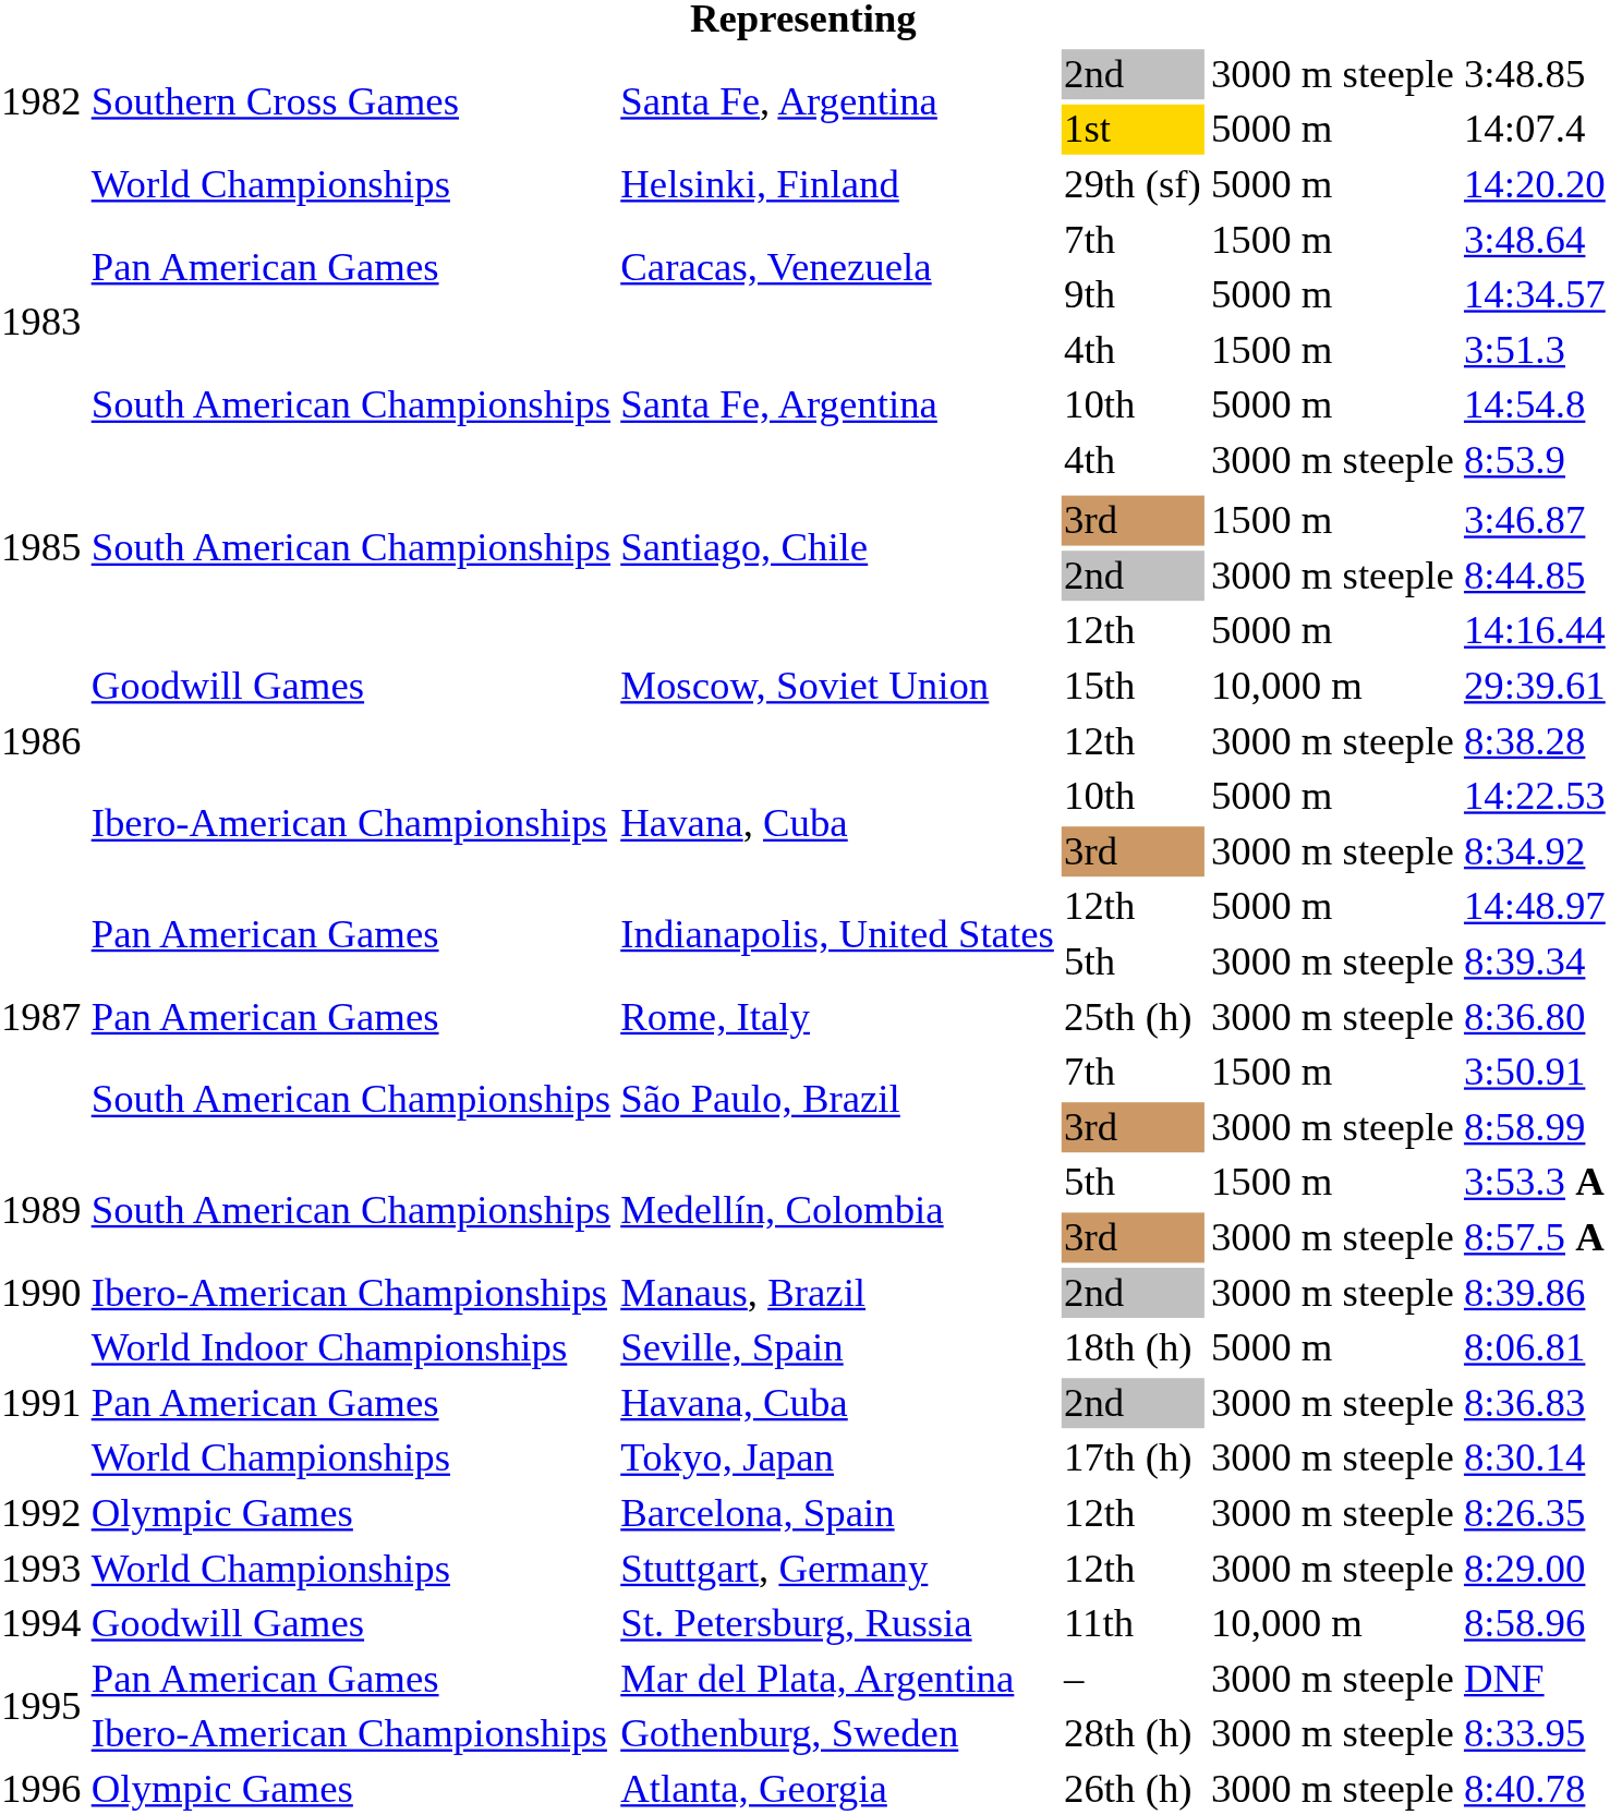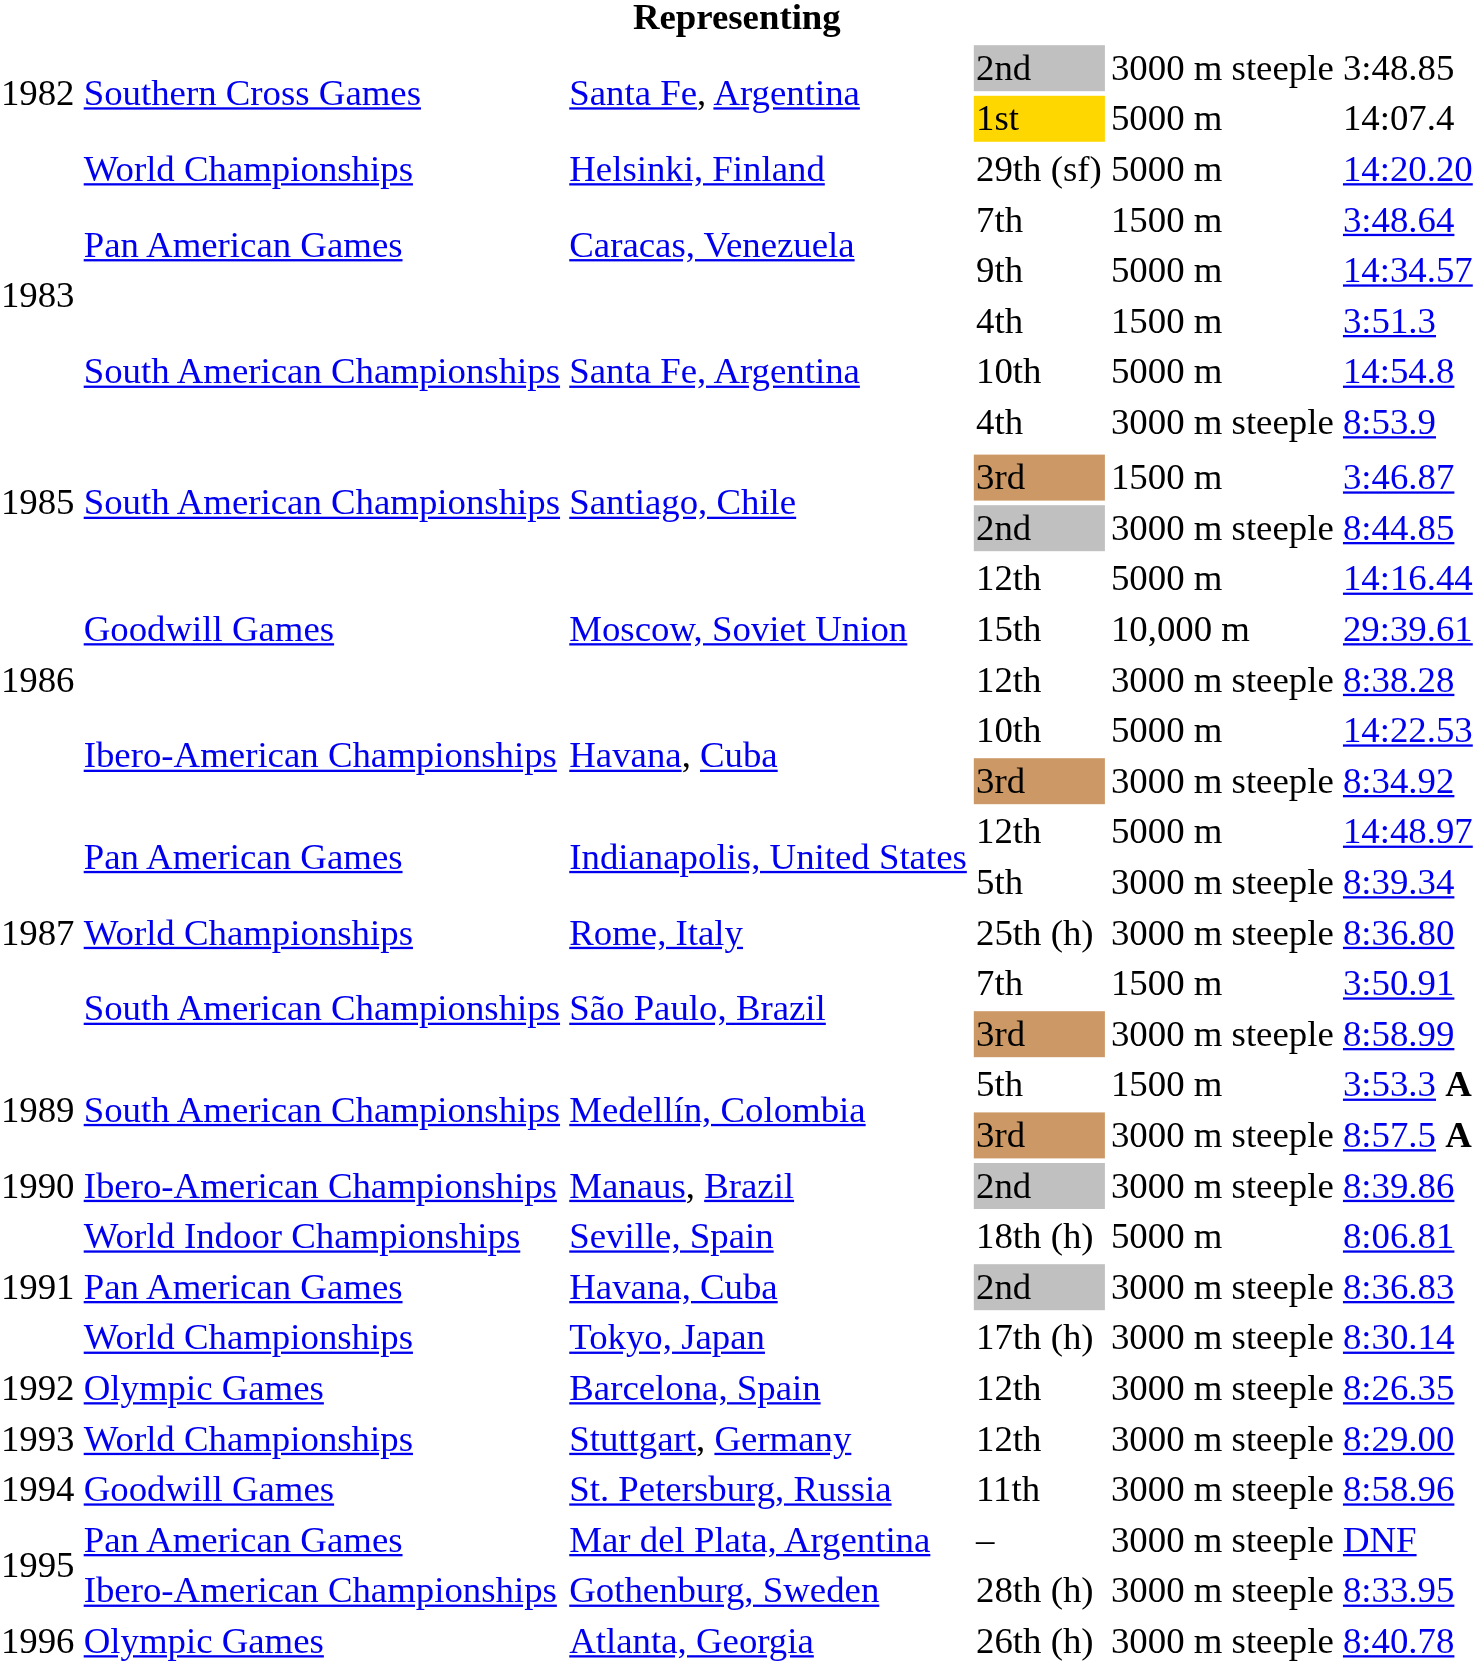Rome, Italy | column 2: Pan American Games -> World Championships
St. Petersburg, Russia | column 5: 10,000 m -> 3000 m steeple
